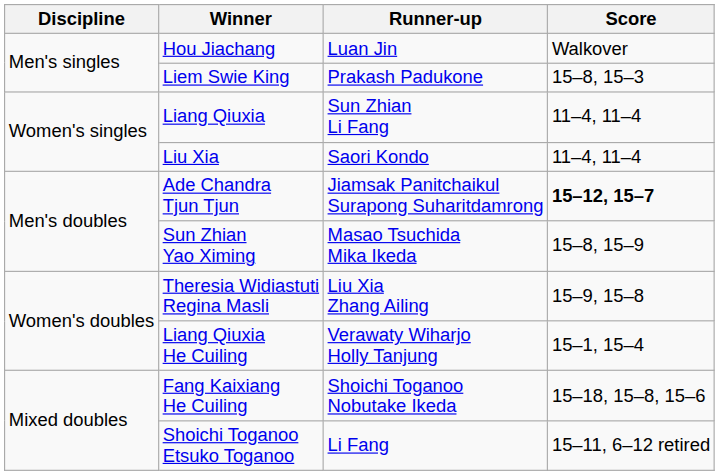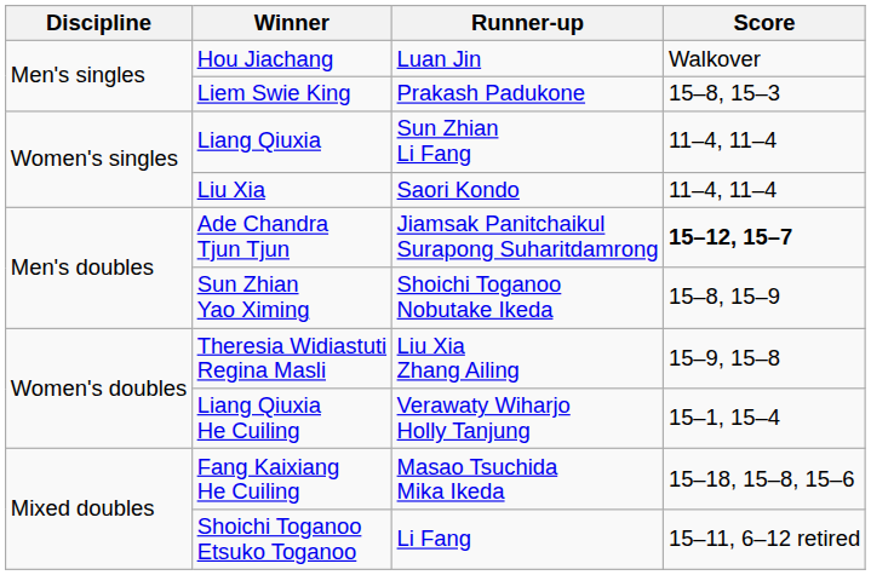Sun Zhian Yao Ximing | Runner-up: Masao Tsuchida Mika Ikeda -> Shoichi Toganoo Nobutake Ikeda
Fang Kaixiang He Cuiling | Runner-up: Shoichi Toganoo Nobutake Ikeda -> Masao Tsuchida Mika Ikeda
